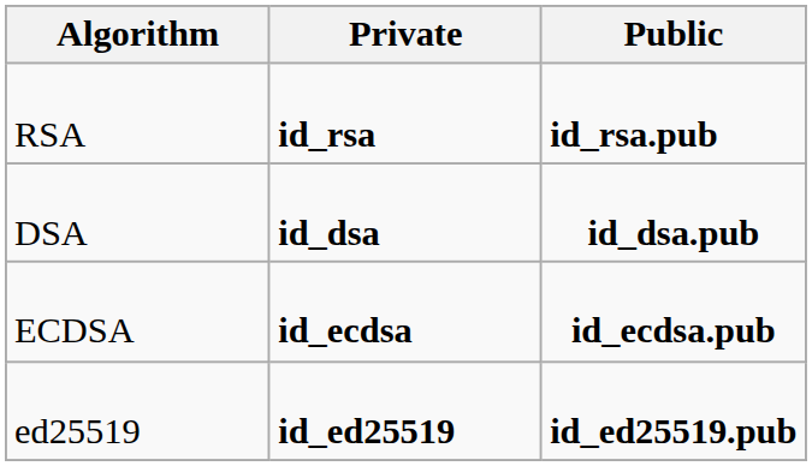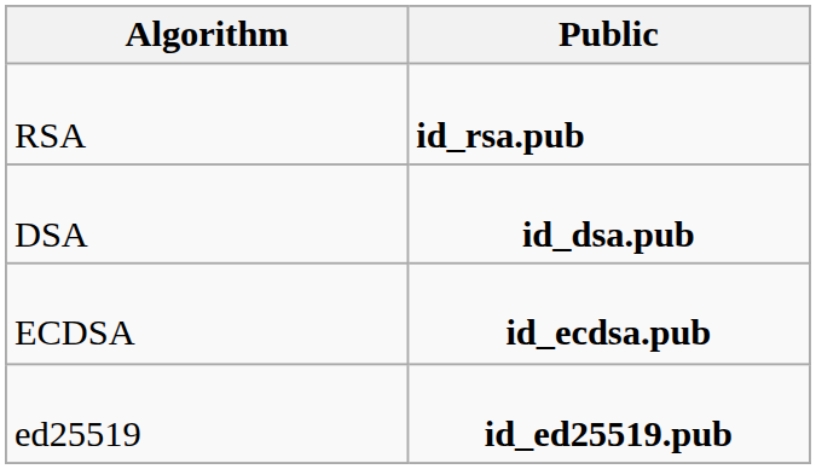- column: Private | id_rsa | id_dsa | id_ecdsa | id_ed25519
